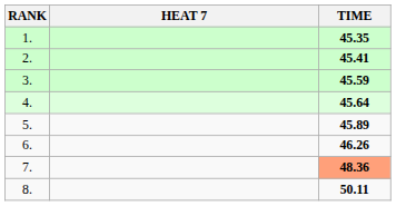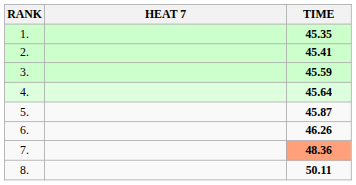5. | TIME: 45.89 -> 45.87
